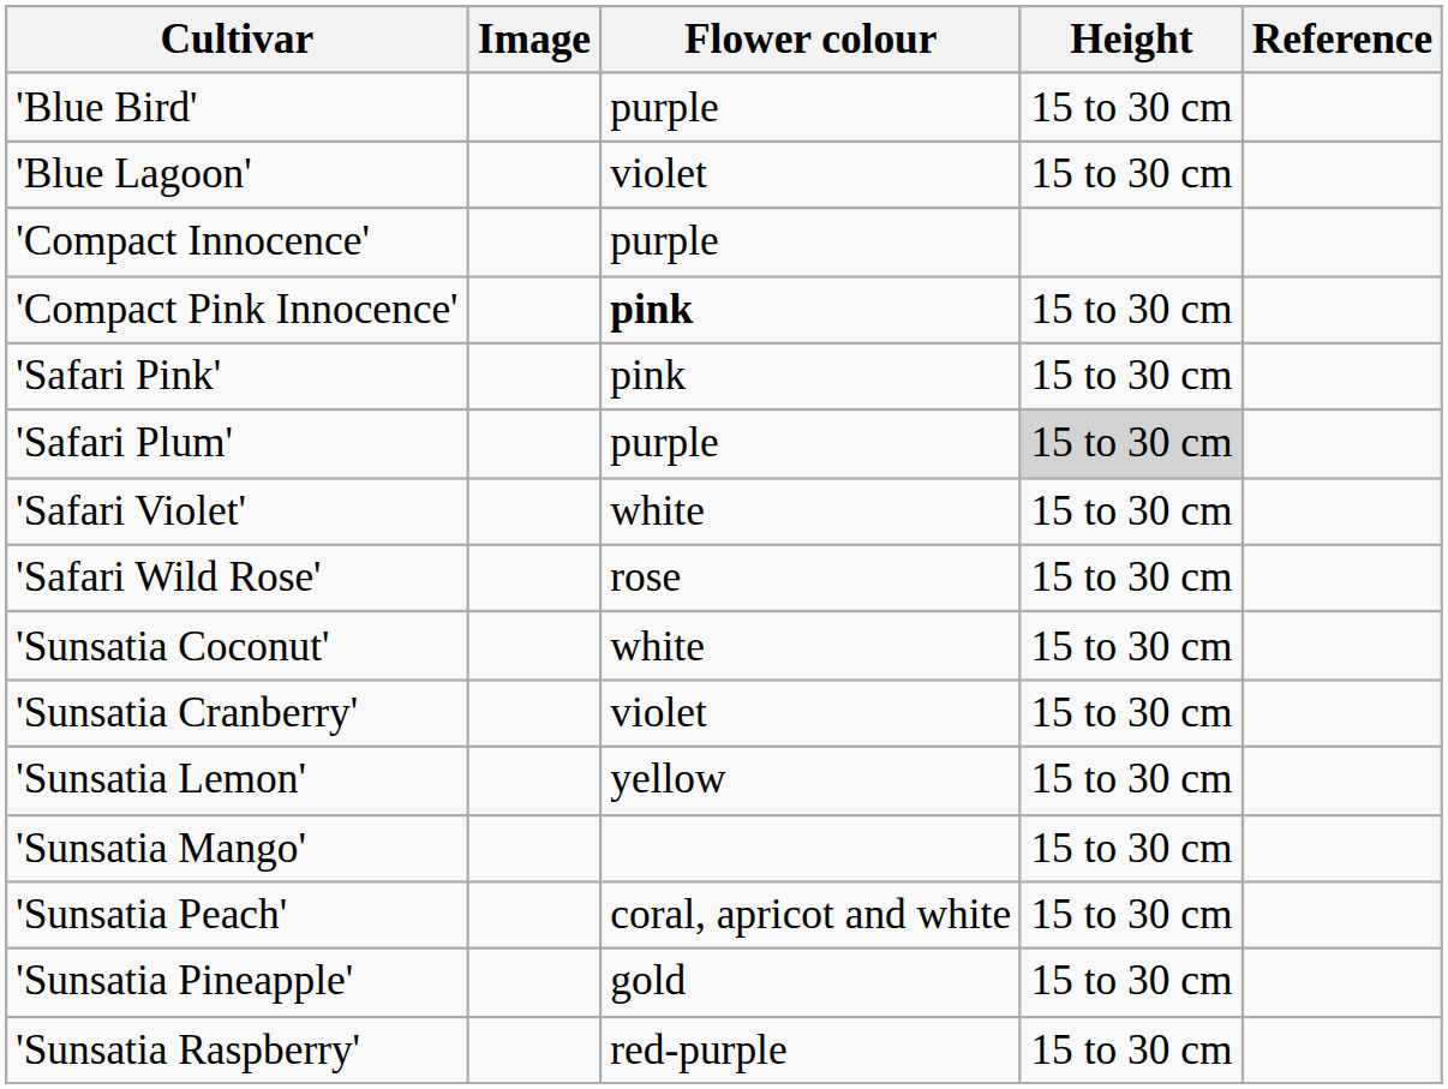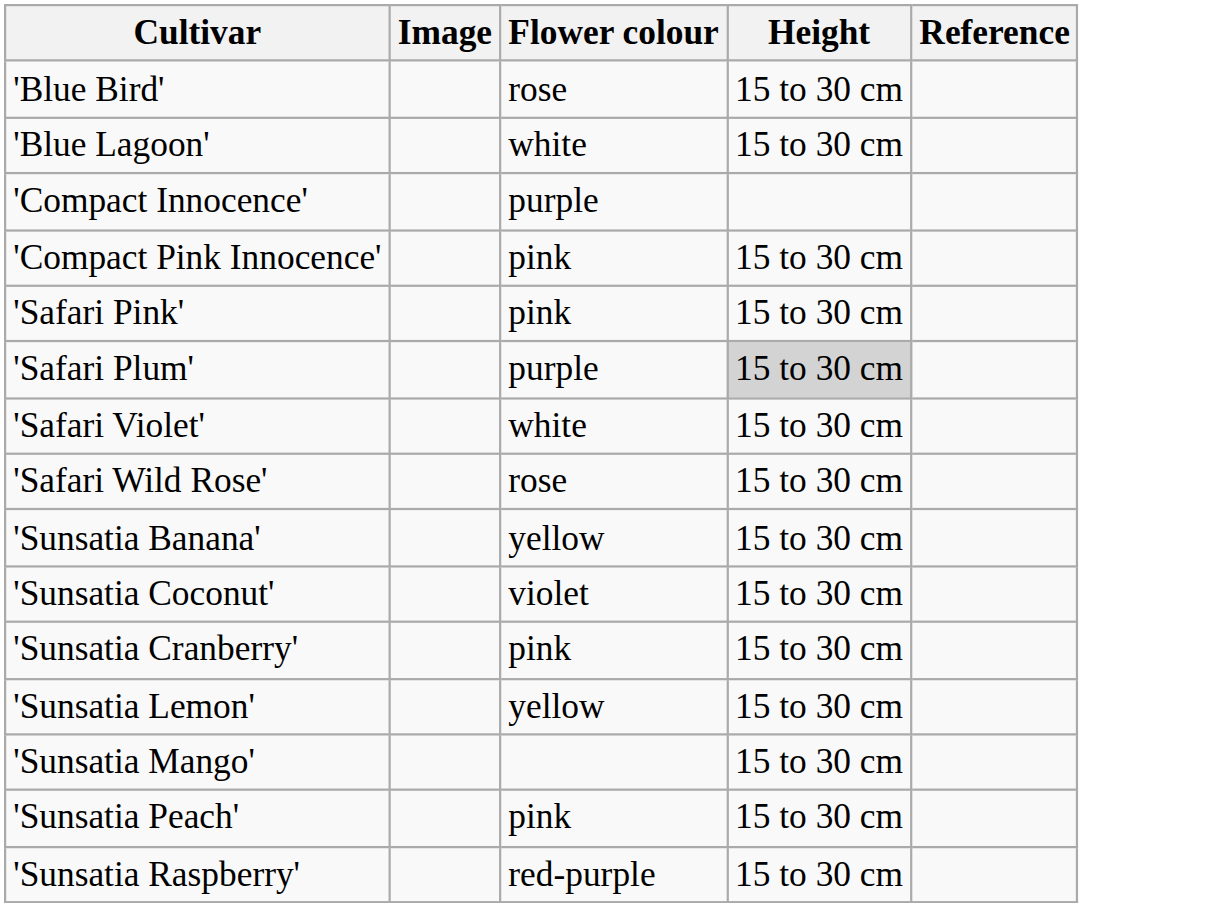'Blue Bird' | Flower colour: purple -> rose
'Blue Lagoon' | Flower colour: violet -> white
'Compact Pink Innocence' | Flower colour: bold -> normal
+ row: 'Sunsatia Banana' | yellow | 15 to 30 cm
'Sunsatia Coconut' | Flower colour: white -> violet
'Sunsatia Cranberry' | Flower colour: violet -> pink
'Sunsatia Peach' | Flower colour: coral, apricot and white -> pink
- row: 'Sunsatia Pineapple' | gold | 15 to 30 cm
